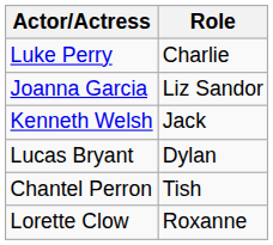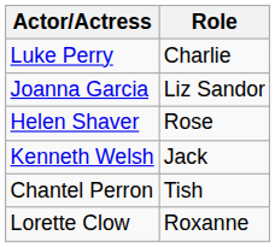+ row: Helen Shaver | Rose
- row: Lucas Bryant | Dylan
